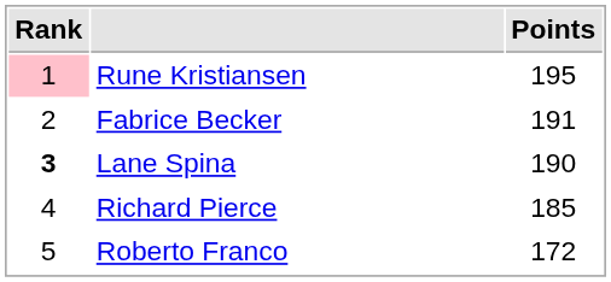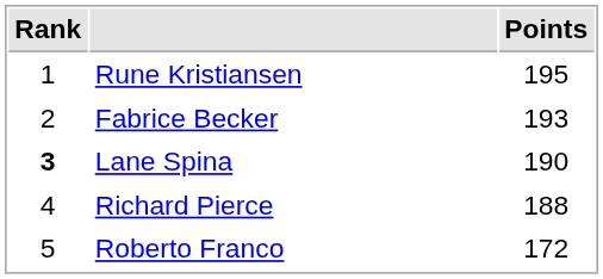Rune Kristiansen | Rank: pink background -> no background
Fabrice Becker | Points: 191 -> 193
Richard Pierce | Points: 185 -> 188
